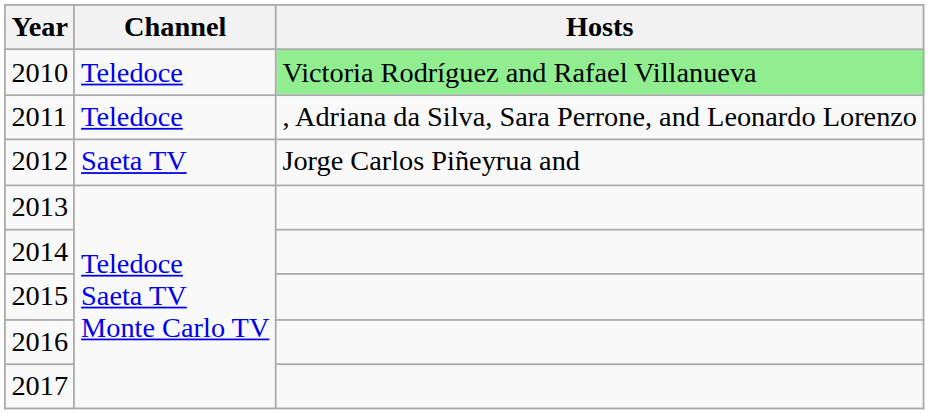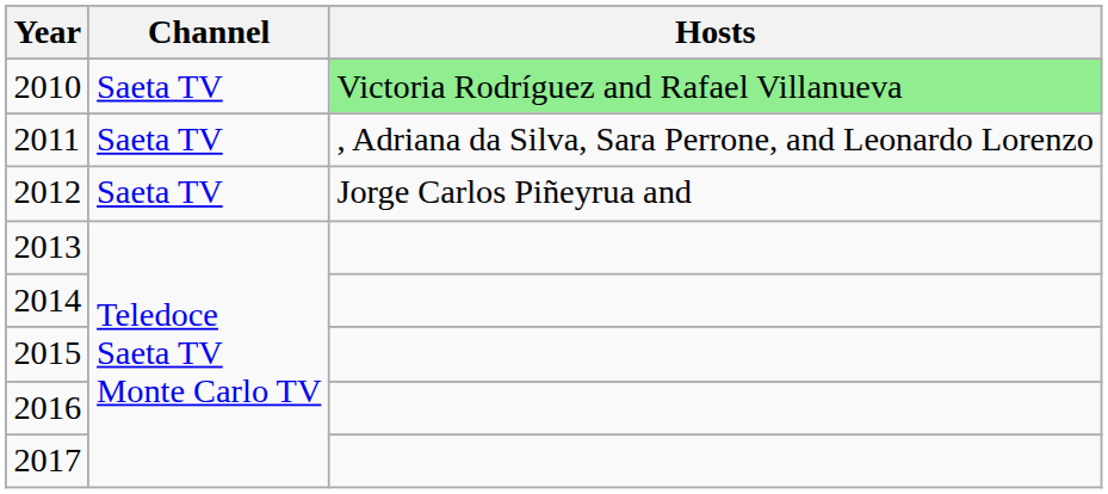2010 | Channel: Teledoce -> Saeta TV
2011 | Channel: Teledoce -> Saeta TV
